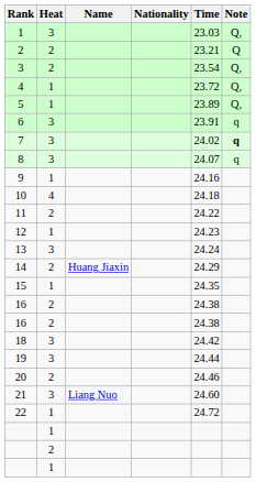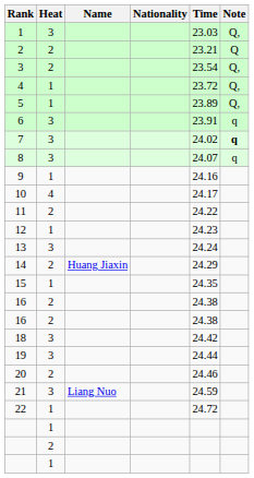10 | Time: 24.18 -> 24.17
21 | Time: 24.60 -> 24.59
